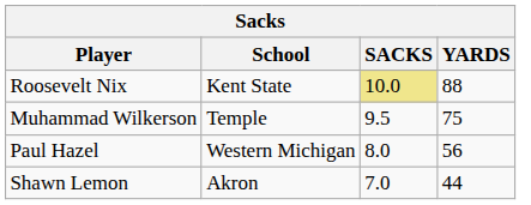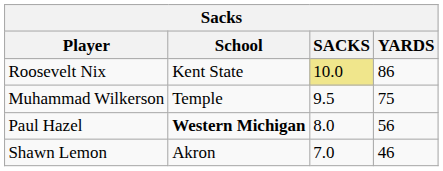Roosevelt Nix | YARDS: 88 -> 86
Paul Hazel | School: normal -> bold
Shawn Lemon | YARDS: 44 -> 46
